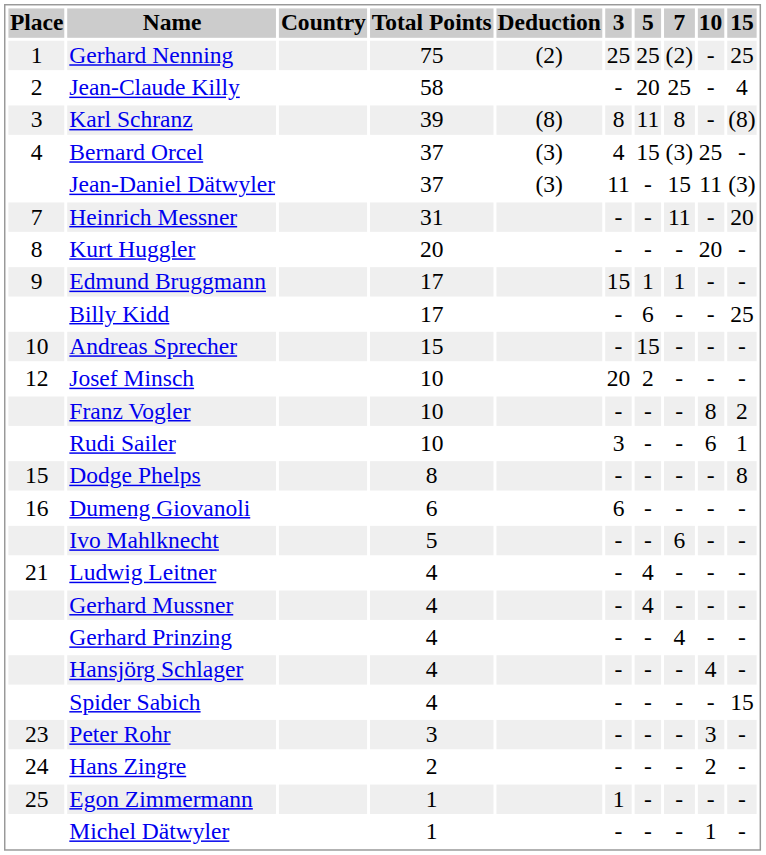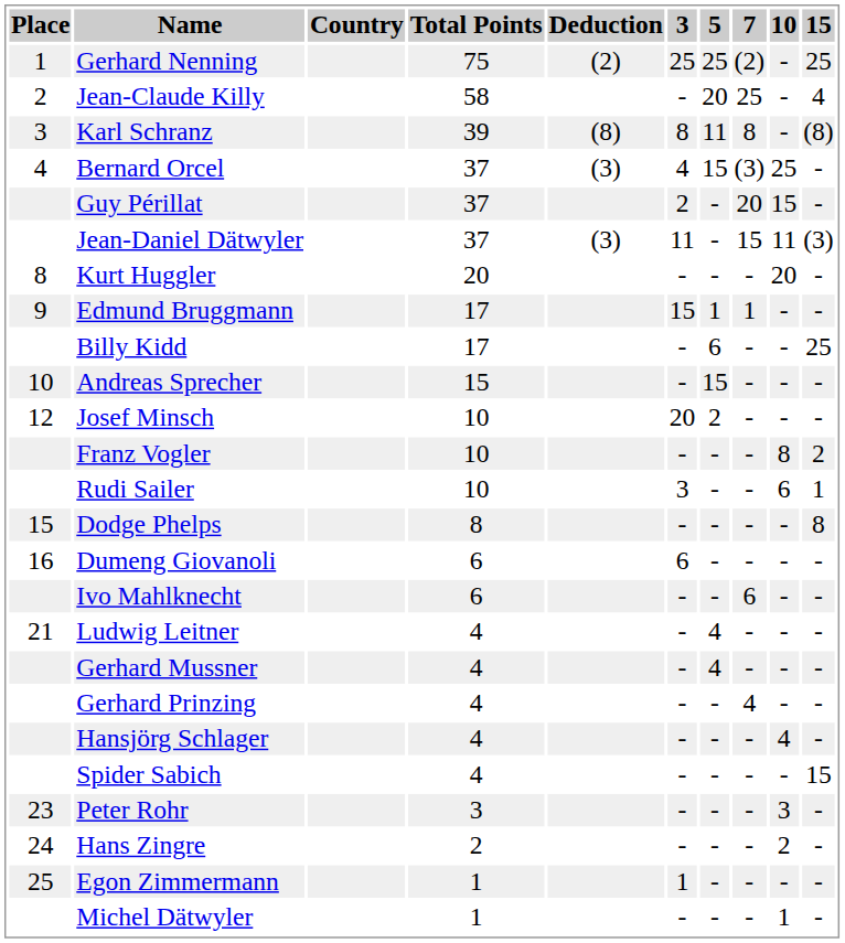+ row: Guy Périllat | 37 | 2 | - | 20 | 15 | -
- row: 7 | Heinrich Messner | 31 | - | - | 11 | - | 20
Ivo Mahlknecht | Total Points: 5 -> 6
